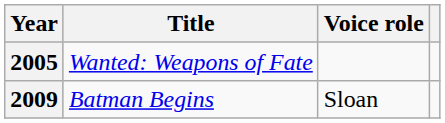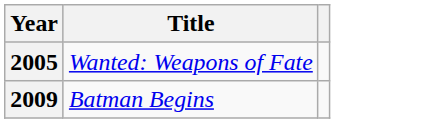- column: Voice role | Sloan
